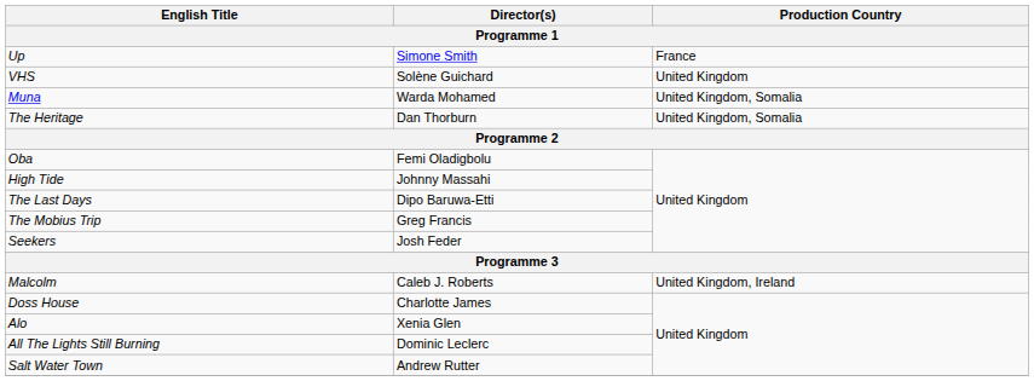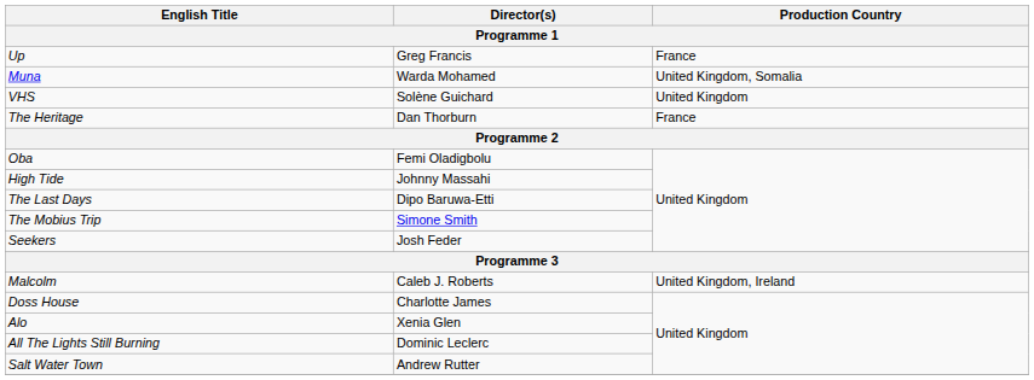Up | Director(s): Simone Smith -> Greg Francis
rows swapped: Muna <-> VHS
The Heritage | Production Country: United Kingdom, Somalia -> France
The Mobius Trip | Director(s): Greg Francis -> Simone Smith
